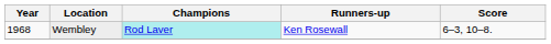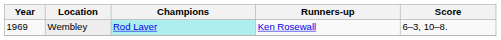Wembley | Year: 1968 -> 1969
